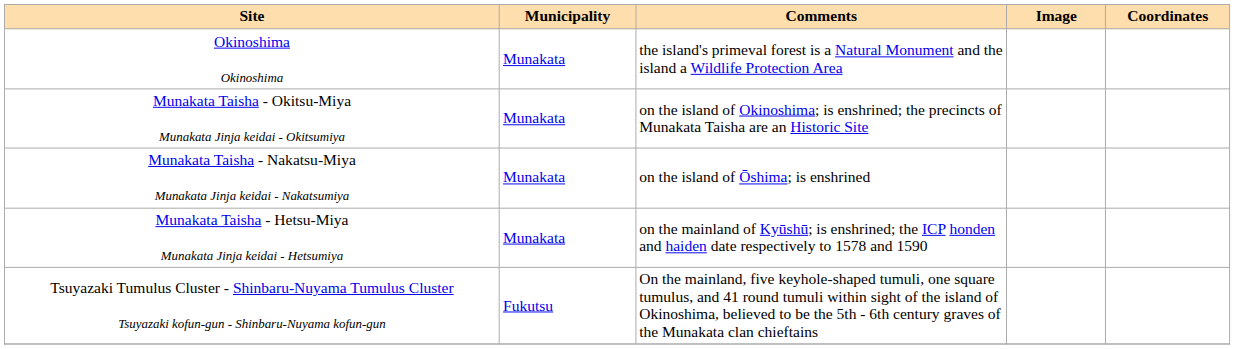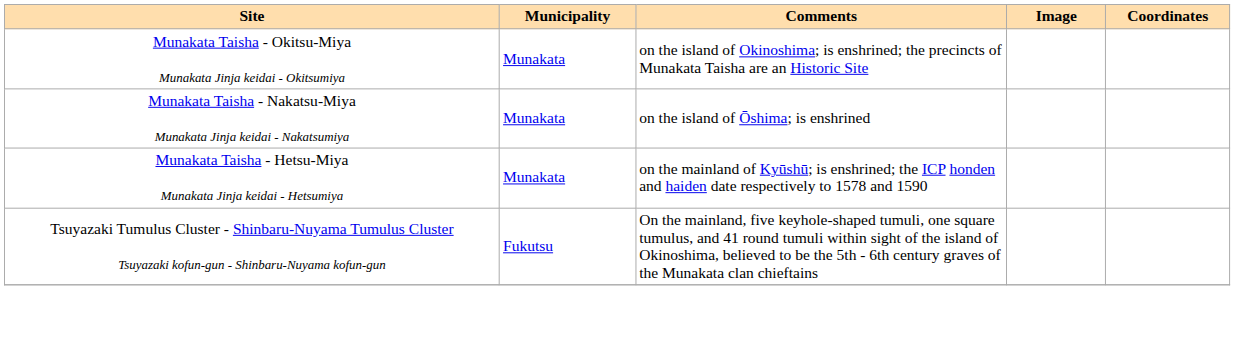- row: Okinoshima Okinoshima | Munakata | the island's primeval forest is a Natural Monument and the island a Wildlife Protection Area
